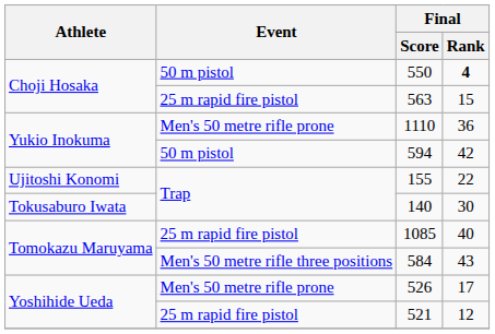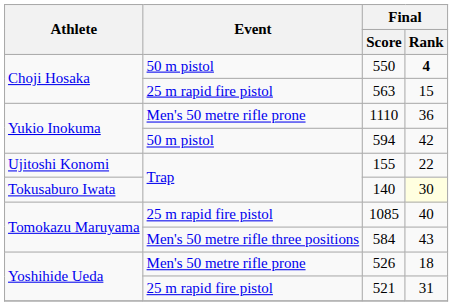140 | Final / Rank: no background -> lightyellow background
526 | Final / Rank: 17 -> 18
521 | Final / Rank: 12 -> 31
